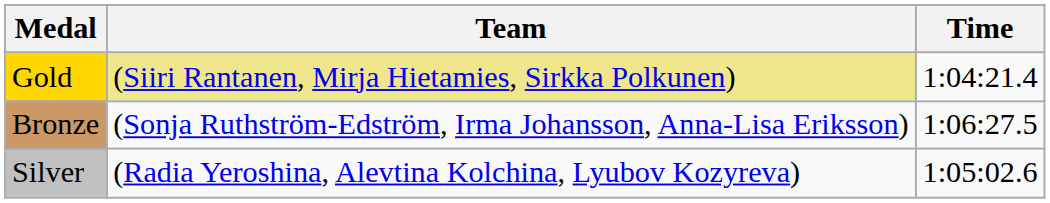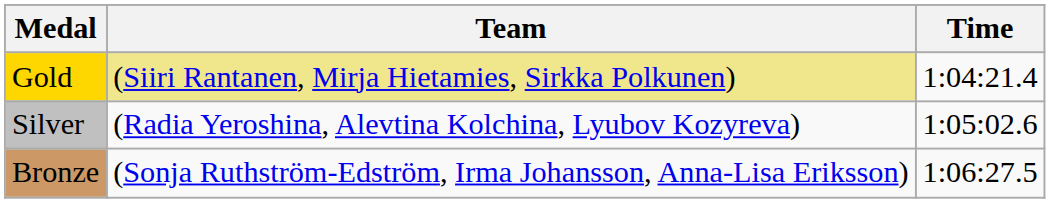rows swapped: Silver <-> Bronze
